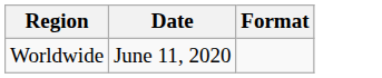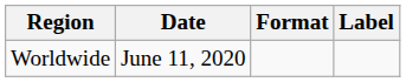+ column: Label
